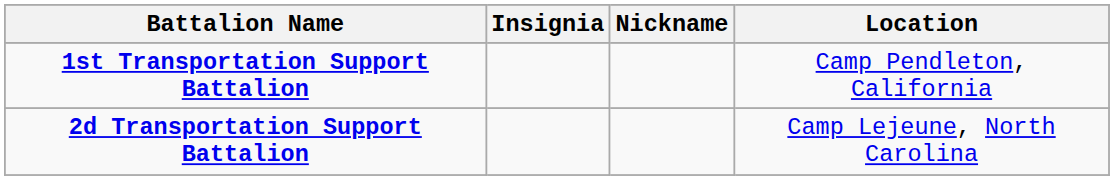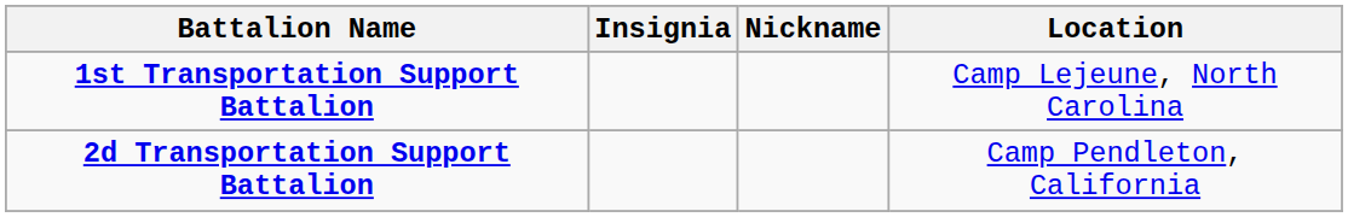1st Transportation Support Battalion | Location: Camp Pendleton, California -> Camp Lejeune, North Carolina
2d Transportation Support Battalion | Location: Camp Lejeune, North Carolina -> Camp Pendleton, California
